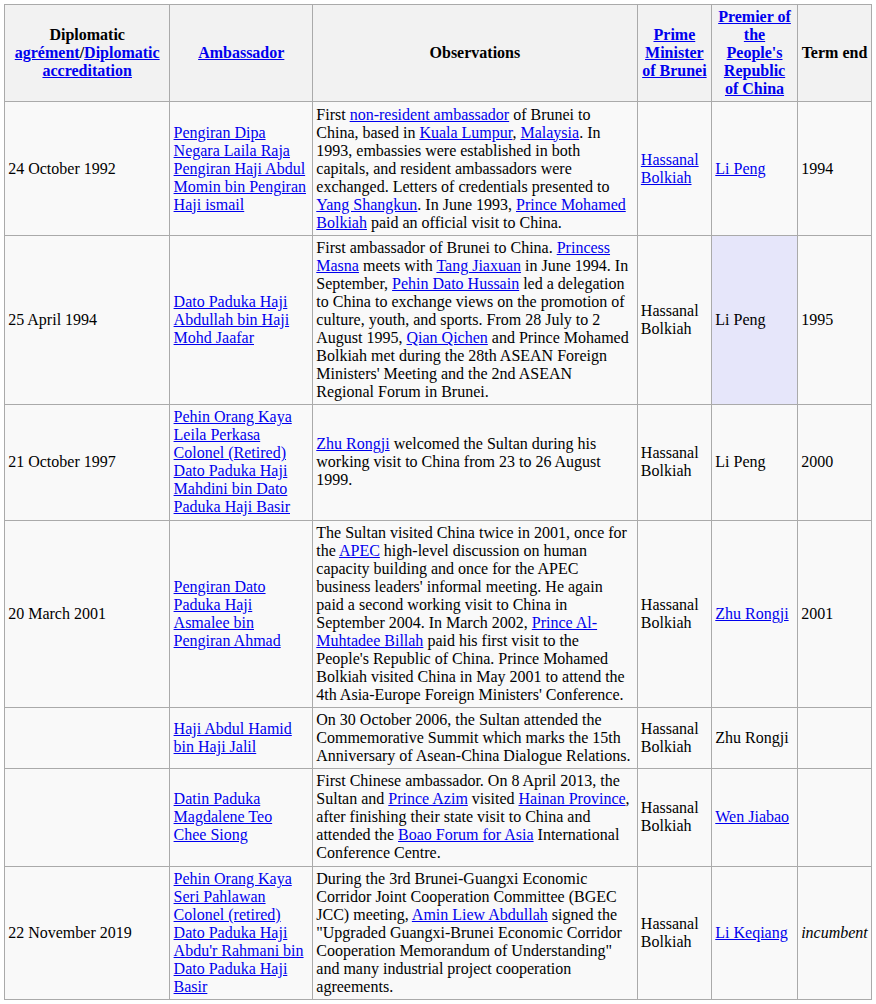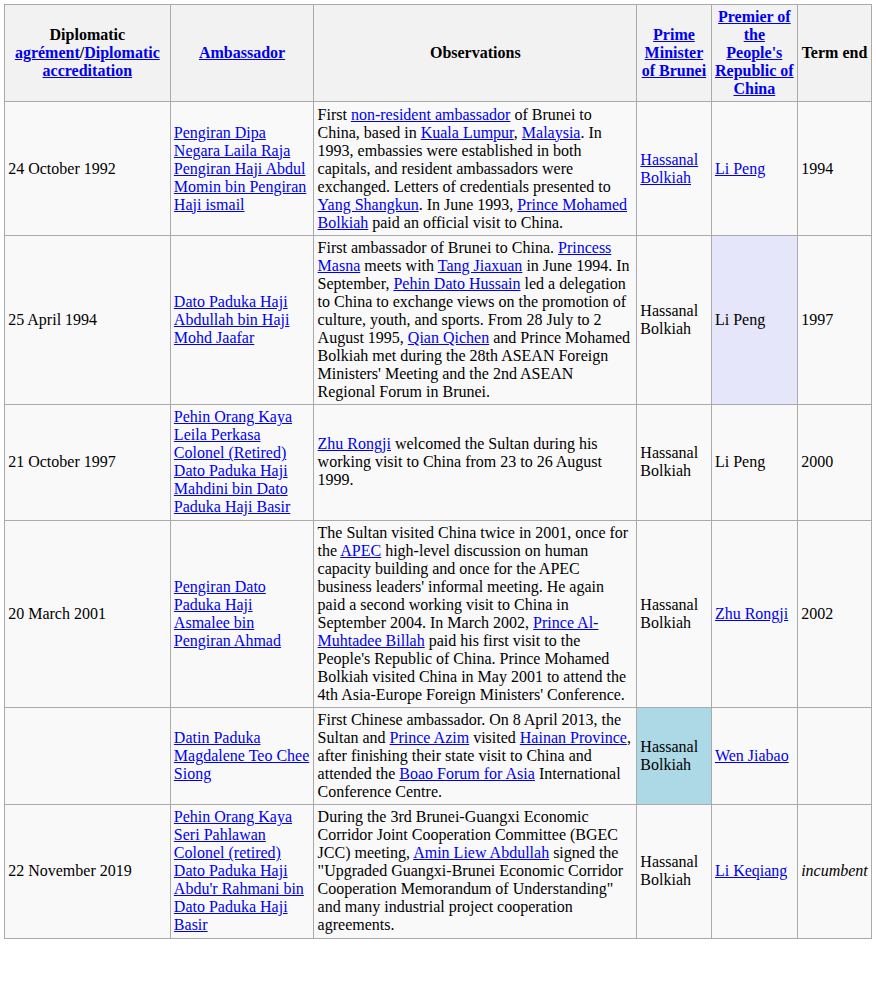Dato Paduka Haji Abdullah bin Haji Mohd Jaafar | Term end: 1995 -> 1997
Pengiran Dato Paduka Haji Asmalee bin Pengiran Ahmad | Term end: 2001 -> 2002
- row: Haji Abdul Hamid bin Haji Jalil | On 30 October 2006, the Sultan attended the Commemorative Summit which marks the 15th Anniversary of Asean-China Dialogue Relations. | Hassanal Bolkiah | Zhu Rongji
Datin Paduka Magdalene Teo Chee Siong | Prime Minister of Brunei: no background -> lightblue background
